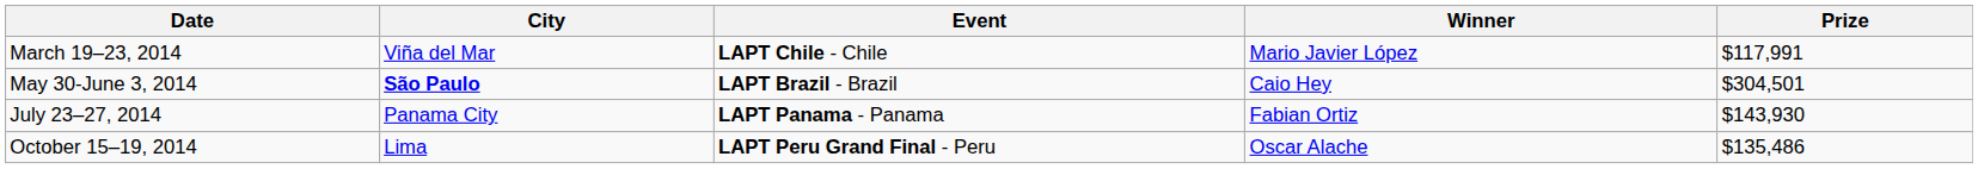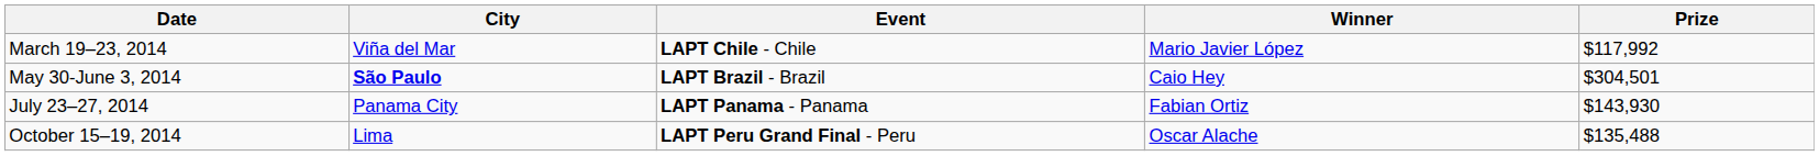March 19–23, 2014 | Prize: $117,991 -> $117,992
October 15–19, 2014 | Prize: $135,486 -> $135,488
